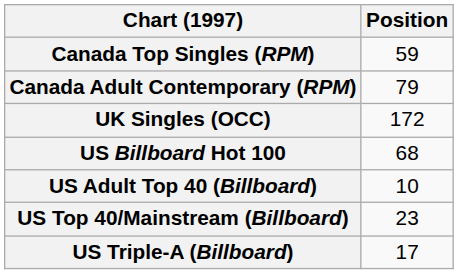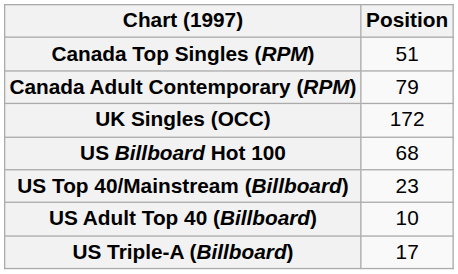Canada Top Singles (RPM) | Position: 59 -> 51
rows swapped: US Adult Top 40 (Billboard) <-> US Top 40/Mainstream (Billboard)
